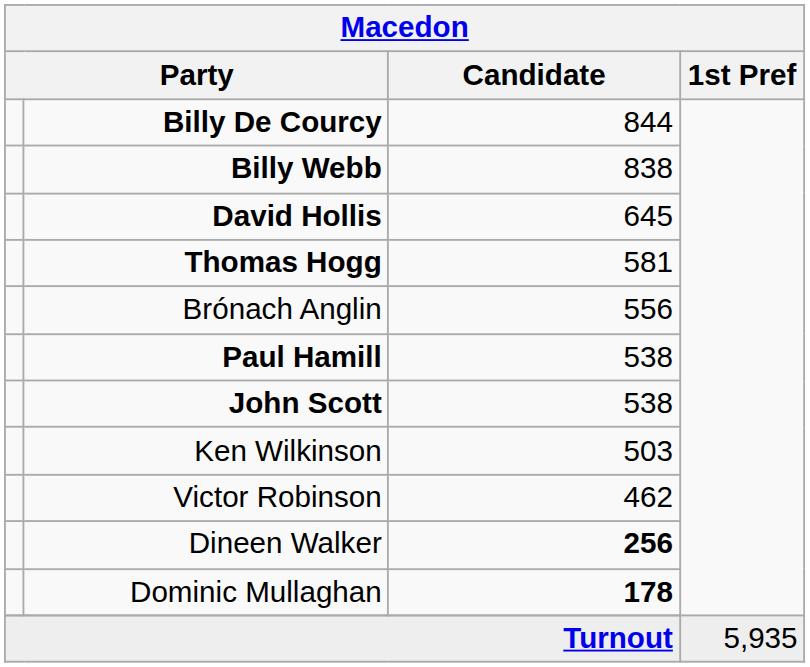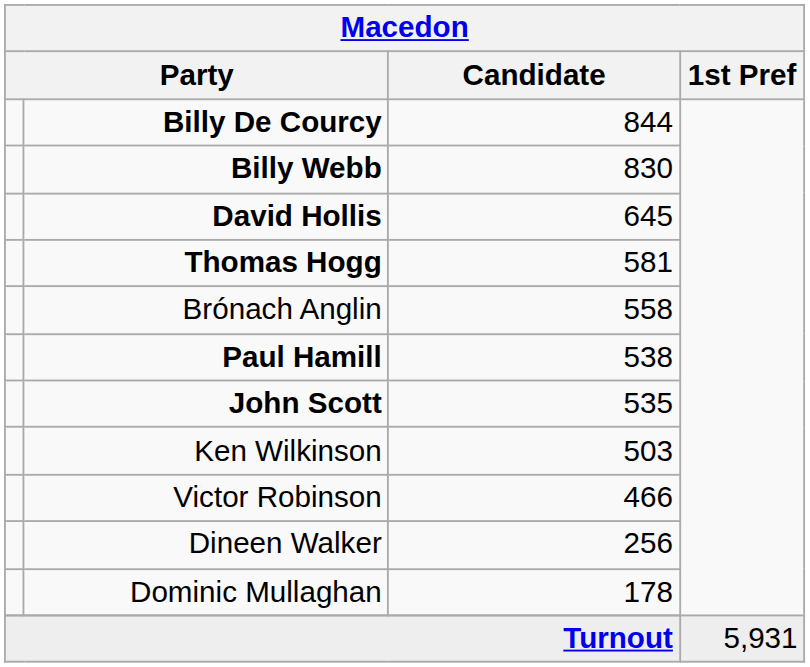Billy Webb | Candidate: 838 -> 830
Brónach Anglin | Candidate: 556 -> 558
John Scott | Candidate: 538 -> 535
Victor Robinson | Candidate: 462 -> 466
Dineen Walker | Candidate: bold -> normal
Dominic Mullaghan | Candidate: bold -> normal
Turnout | 1st Pref: 5,935 -> 5,931
